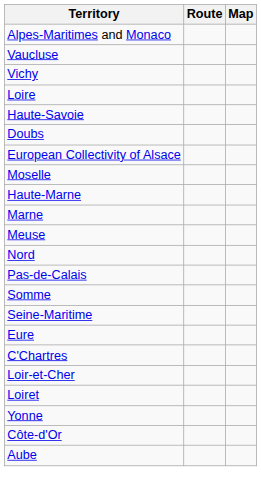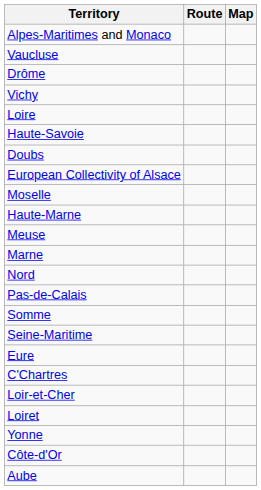+ row: Drôme
rows swapped: Meuse <-> Marne
